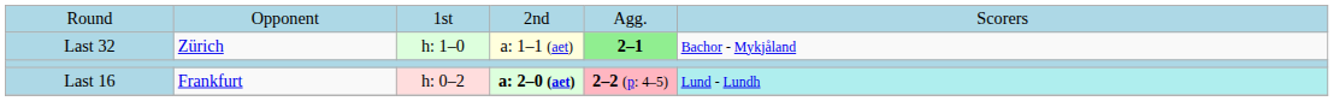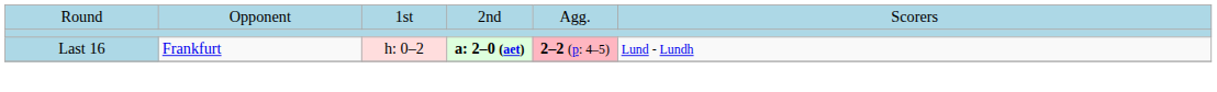- row: Last 32 | Zürich | h: 1–0 | a: 1–1 (aet) | 2–1 | Bachor - Mykjåland
Last 16 | column 6: paleturquoise background -> no background
